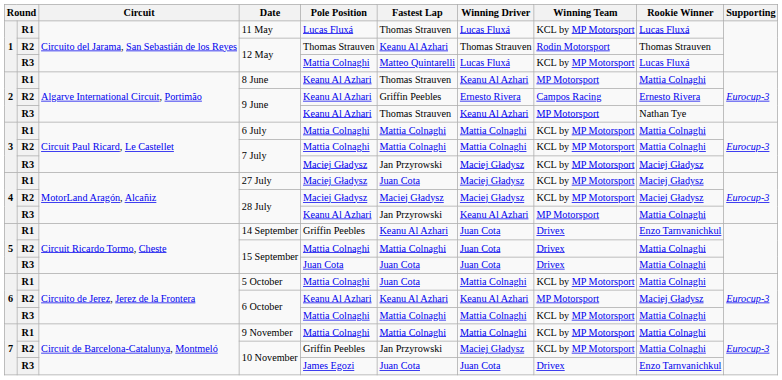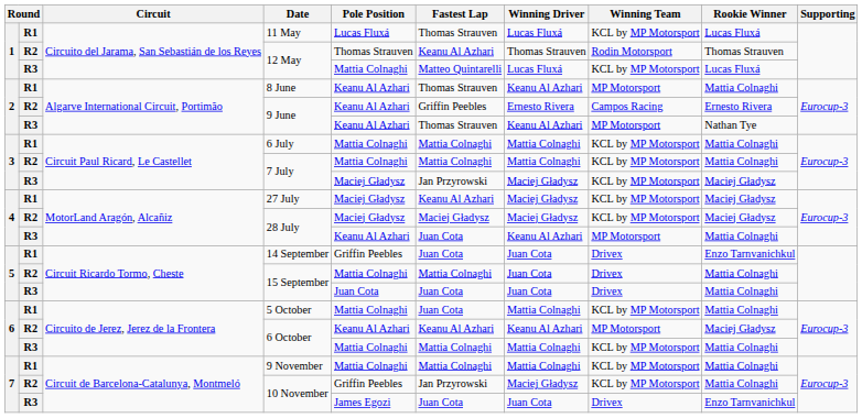27 July | Fastest Lap: Juan Cota -> Keanu Al Azhari
R3 / 28 July | Fastest Lap: Jan Przyrowski -> Juan Cota
14 September | Fastest Lap: Keanu Al Azhari -> Juan Cota
